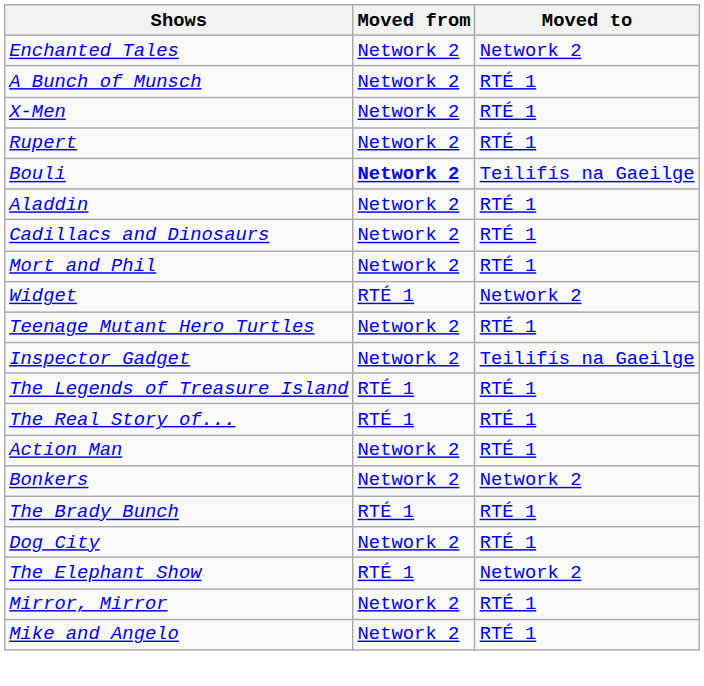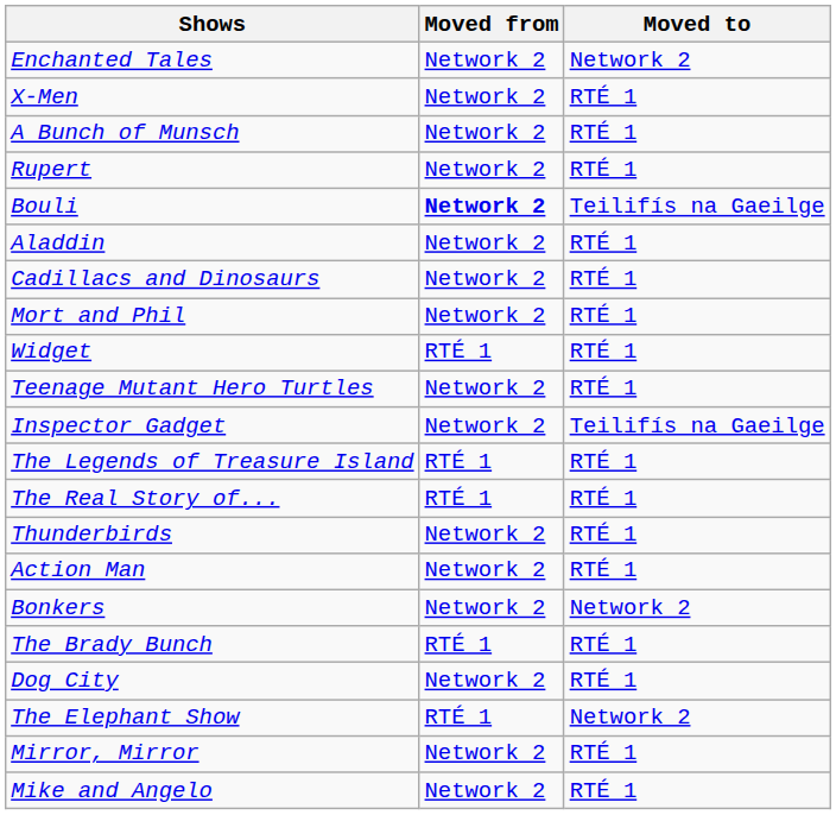rows swapped: A Bunch of Munsch <-> X-Men
Widget | Moved to: Network 2 -> RTÉ 1
+ row: Thunderbirds | Network 2 | RTÉ 1
